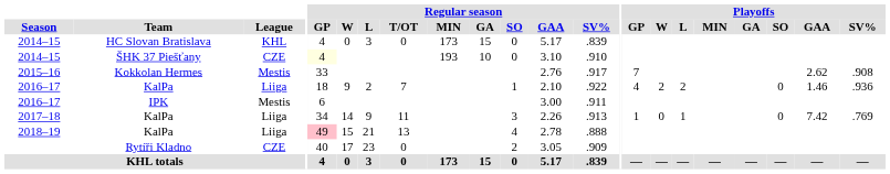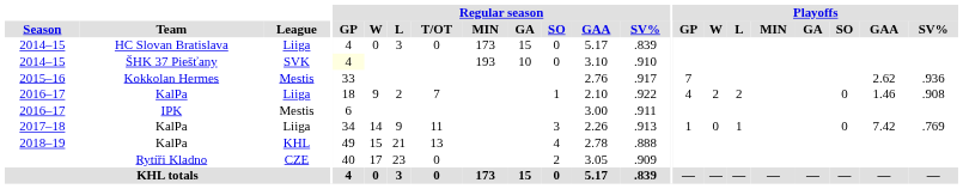2014–15 / HC Slovan Bratislava | League: KHL -> Liiga
2014–15 / ŠHK 37 Piešťany | League: CZE -> SVK
2015–16 | Playoffs / SV%: .908 -> .936
2016–17 / KalPa | Playoffs / SV%: .936 -> .908
2018–19 | League: Liiga -> KHL
2018–19 | Regular season / GP: pink background -> no background
